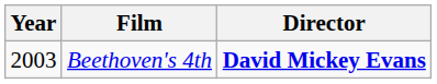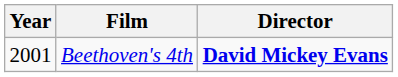Beethoven's 4th | Year: 2003 -> 2001
